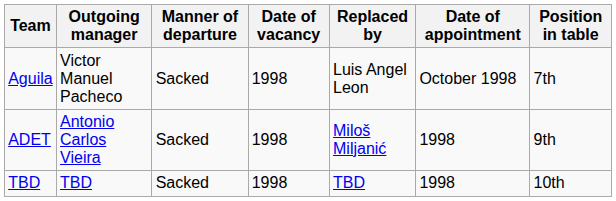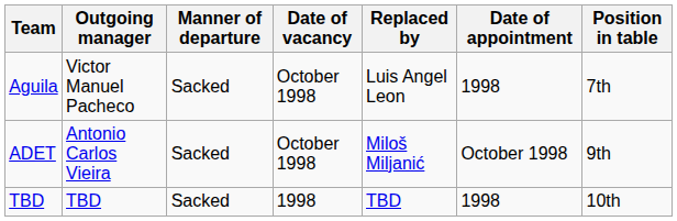Aguila | Date of vacancy: 1998 -> October 1998
Aguila | Date of appointment: October 1998 -> 1998
ADET | Date of vacancy: 1998 -> October 1998
ADET | Date of appointment: 1998 -> October 1998
